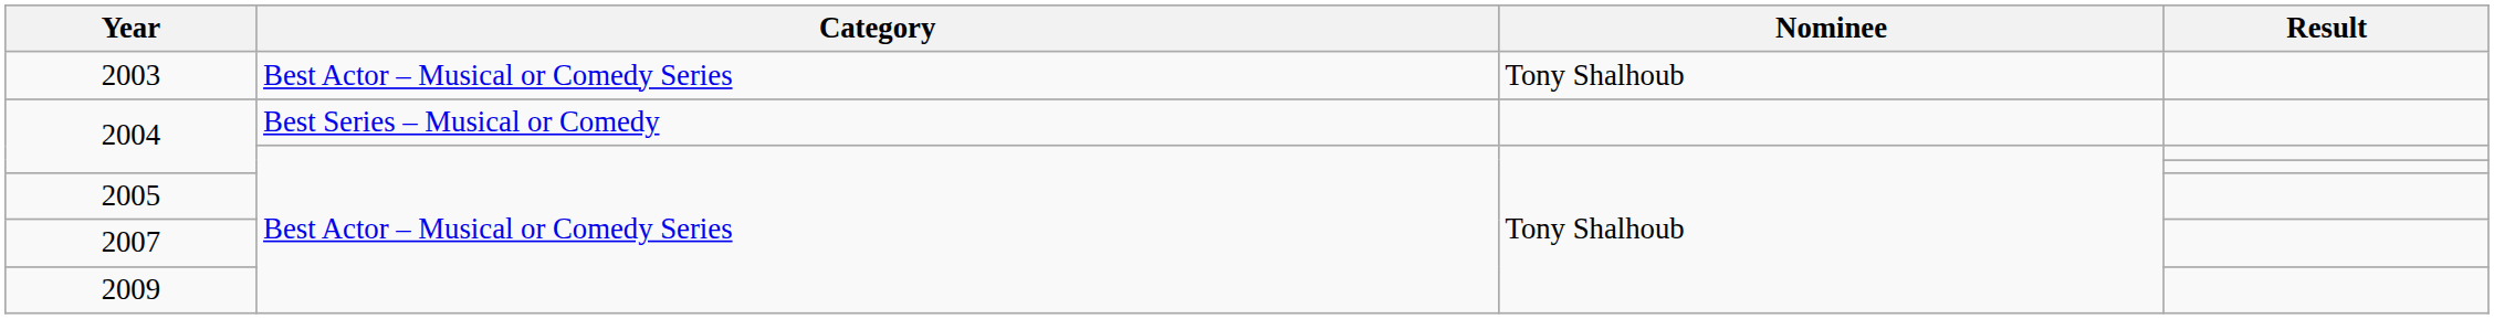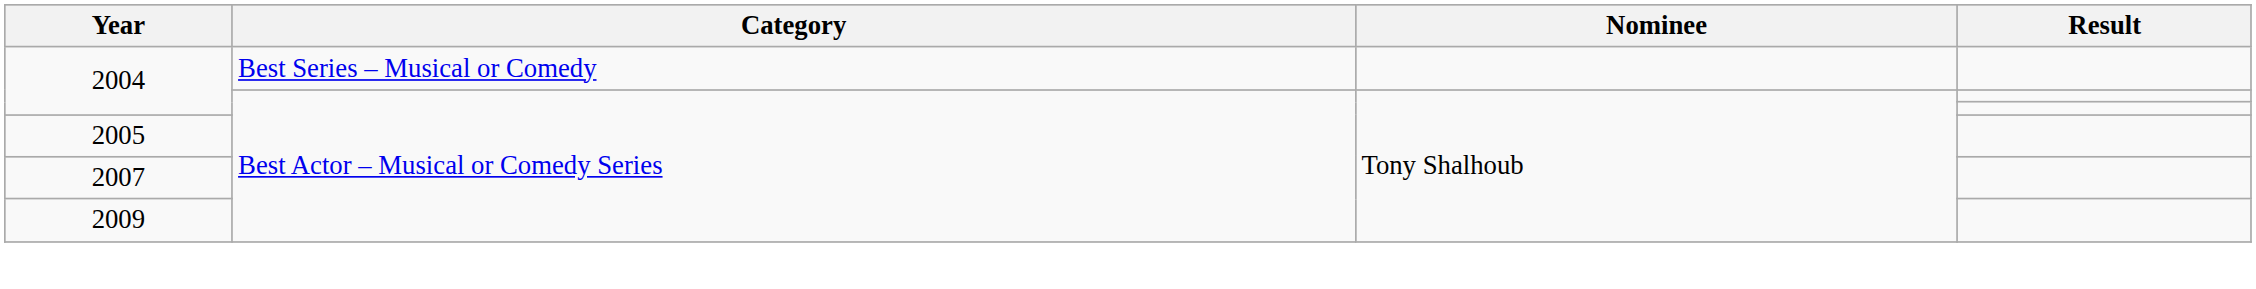- row: 2003 | Best Actor – Musical or Comedy Series | Tony Shalhoub
